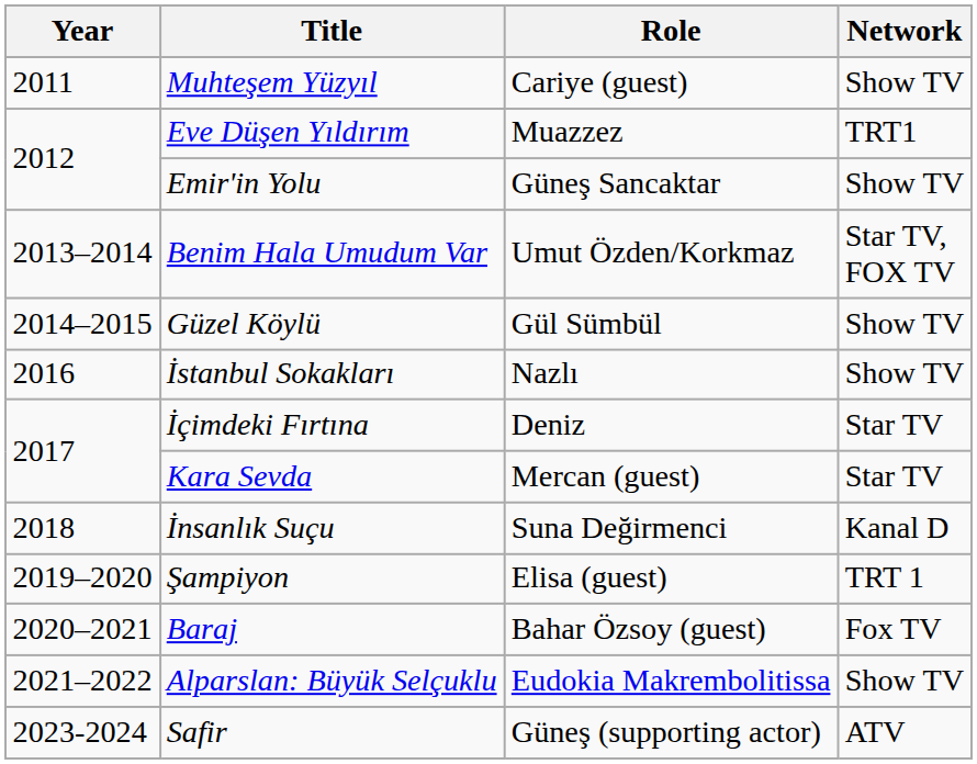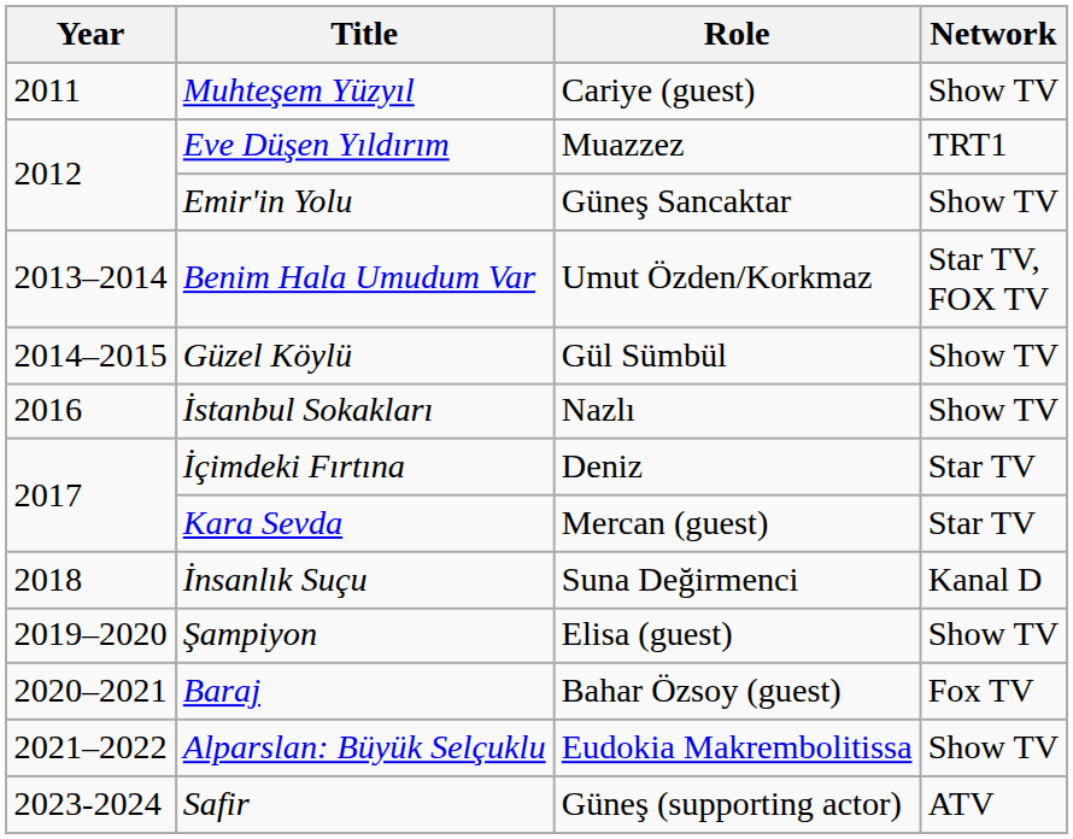Şampiyon | Network: TRT 1 -> Show TV
